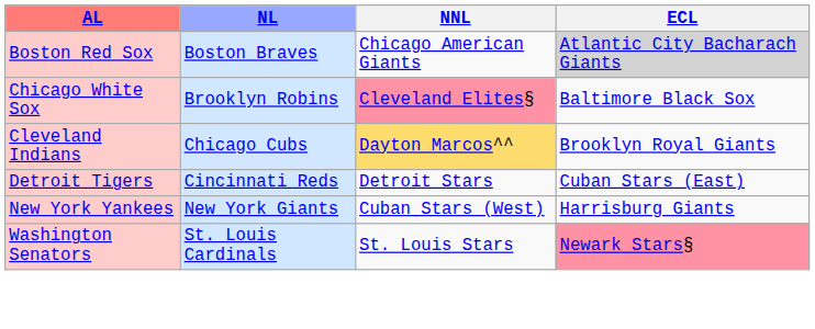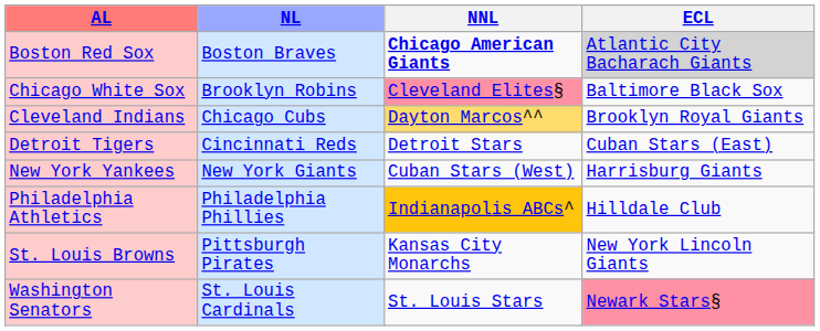Boston Red Sox | NNL: normal -> bold
+ row: Philadelphia Athletics | Philadelphia Phillies | Indianapolis ABCs^ | Hilldale Club
+ row: St. Louis Browns | Pittsburgh Pirates | Kansas City Monarchs | New York Lincoln Giants
